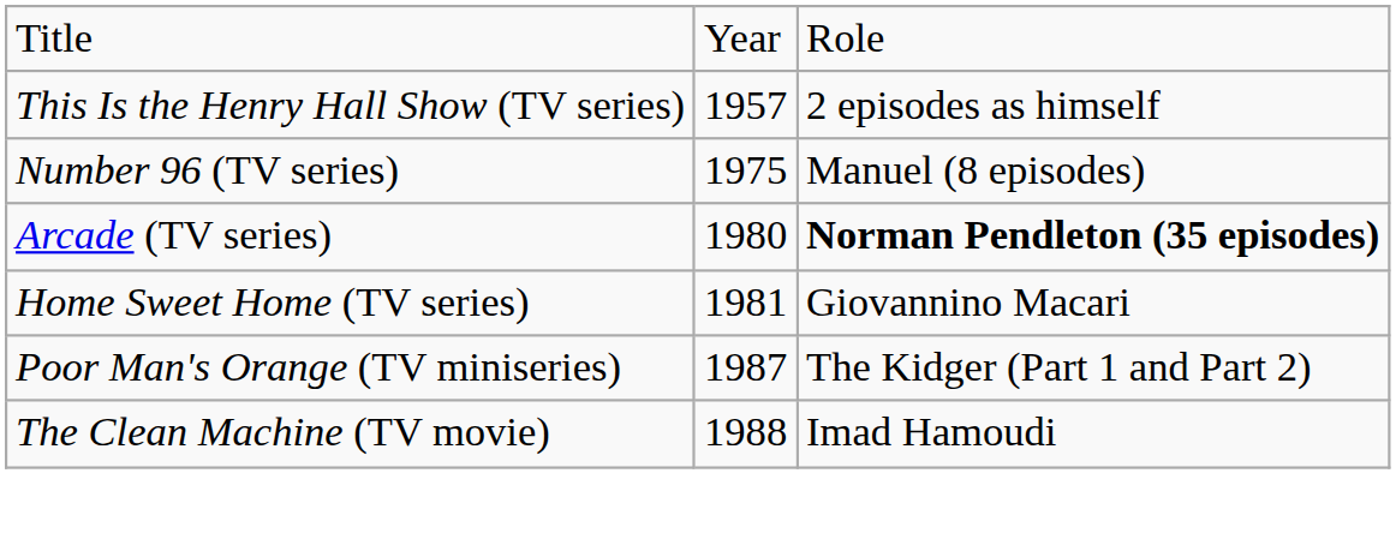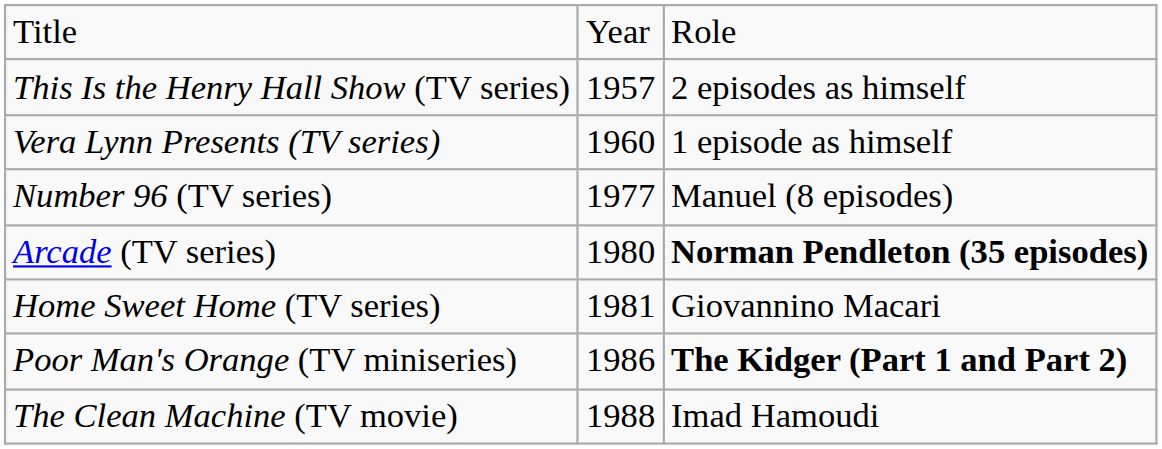+ row: Vera Lynn Presents (TV series) | 1960 | 1 episode as himself
Number 96 (TV series) | column 2: 1975 -> 1977
Poor Man's Orange (TV miniseries) | column 2: 1987 -> 1986
Poor Man's Orange (TV miniseries) | column 3: normal -> bold
